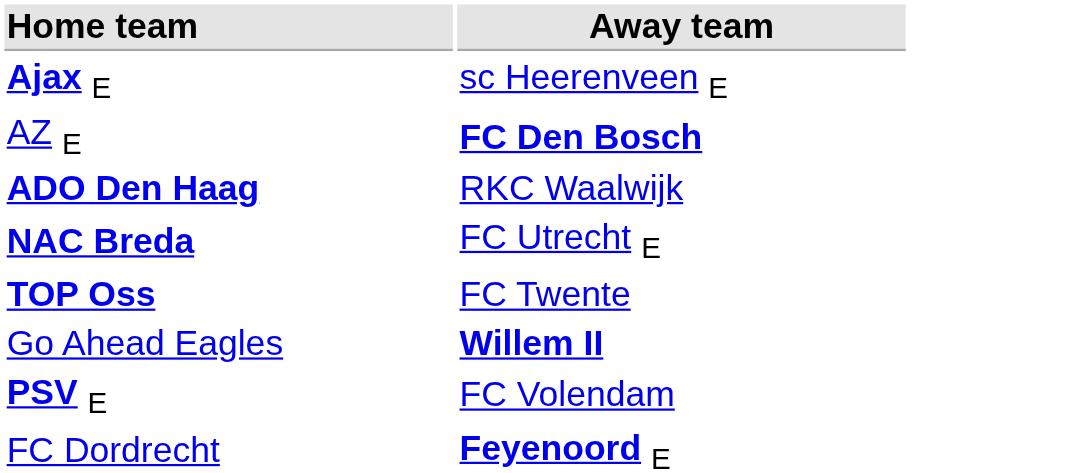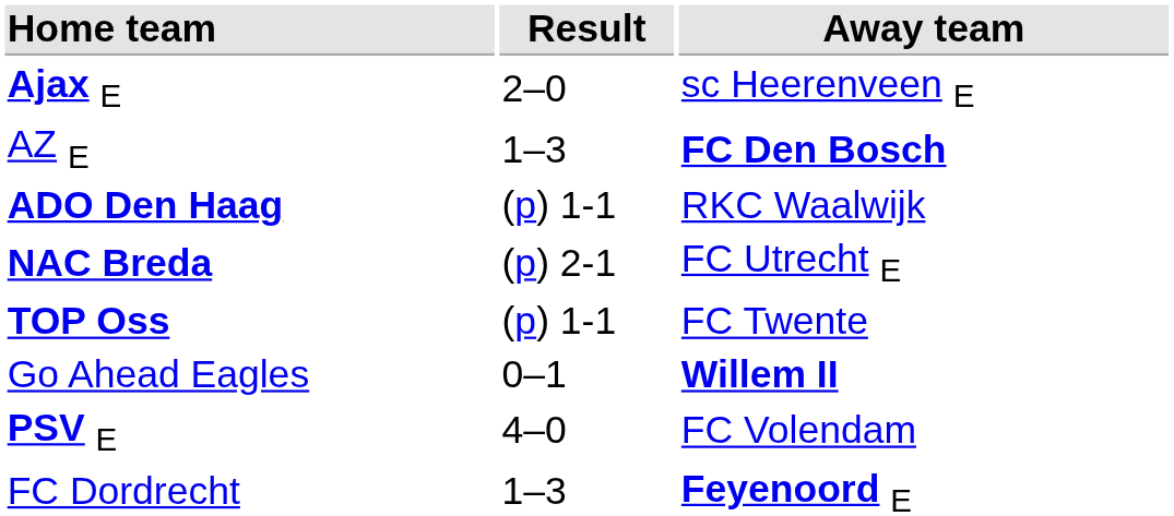+ column: Result | 2–0 | 1–3 | (p) 1-1 | (p) 2-1 | (p) 1-1 | 0–1 | 4–0 | 1–3
